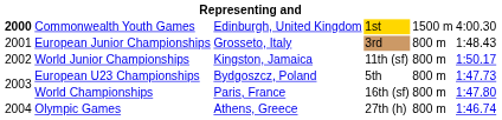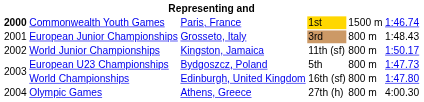Commonwealth Youth Games | column 3: Edinburgh, United Kingdom -> Paris, France
Commonwealth Youth Games | column 6: 4:00.30 -> 1:46.74
World Championships | column 3: Paris, France -> Edinburgh, United Kingdom
Olympic Games | column 6: 1:46.74 -> 4:00.30
